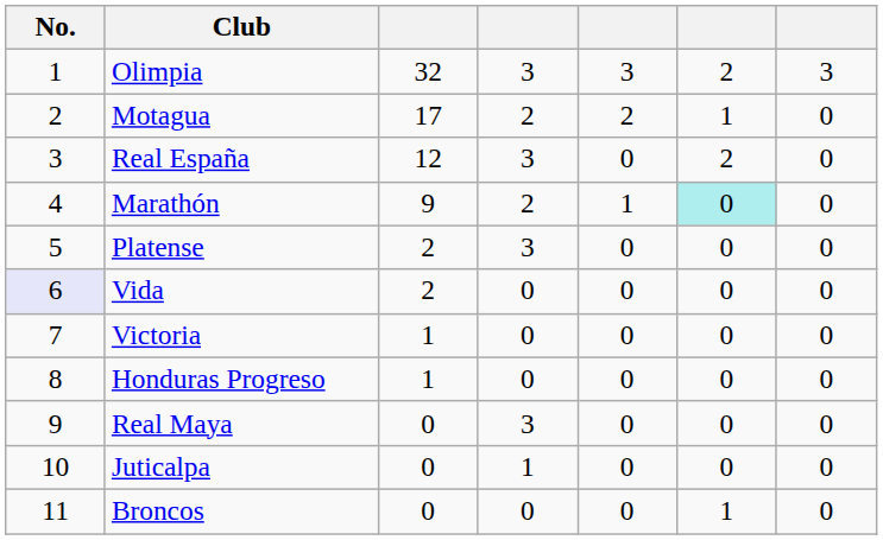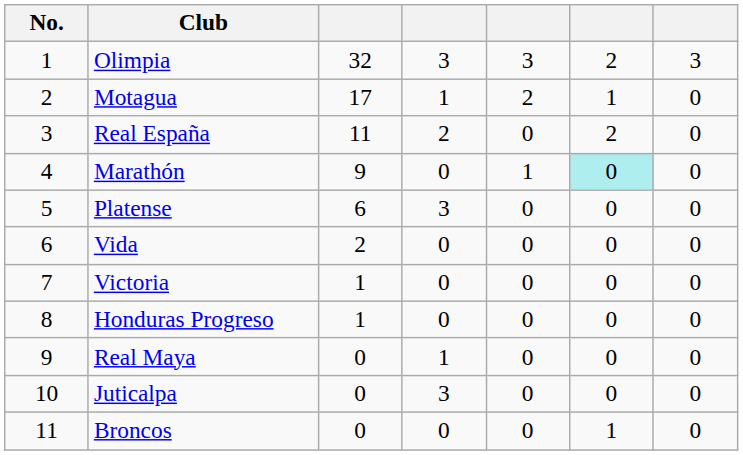Motagua | column 4: 2 -> 1
Real España | column 3: 12 -> 11
Real España | column 4: 3 -> 2
Marathón | column 4: 2 -> 0
Platense | column 3: 2 -> 6
Vida | No.: lavender background -> no background
Real Maya | column 4: 3 -> 1
Juticalpa | column 4: 1 -> 3
